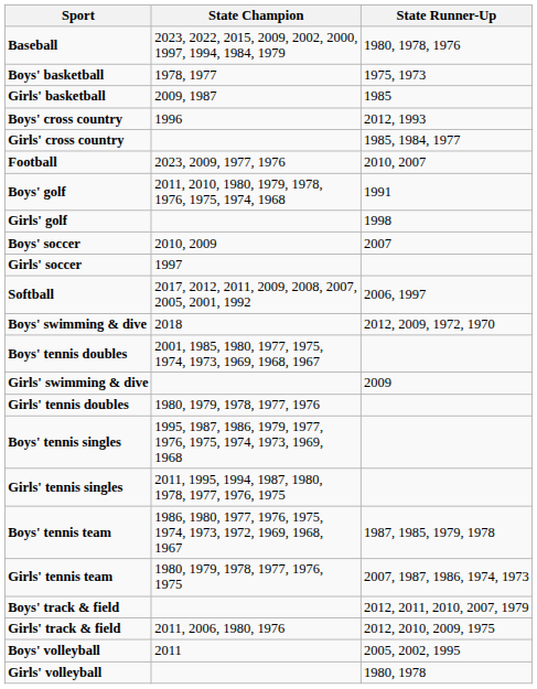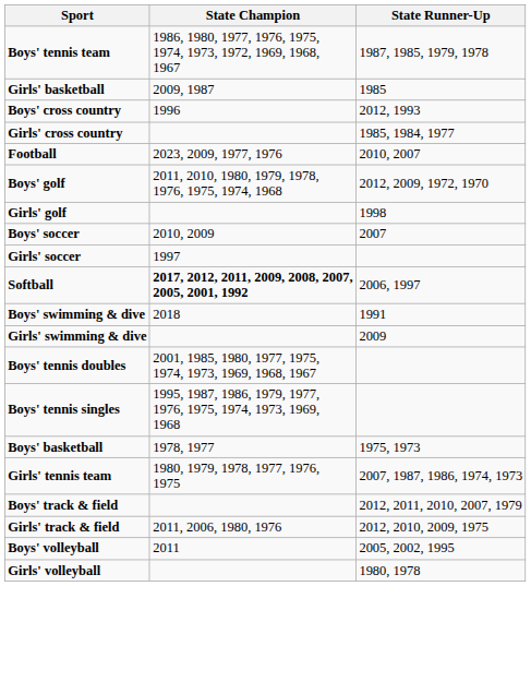- row: Baseball | 2023, 2022, 2015, 2009, 2002, 2000, 1997, 1994, 1984, 1979 | 1980, 1978, 1976
rows swapped: Boys' basketball <-> Boys' tennis team
Boys' golf | State Runner-Up: 1991 -> 2012, 2009, 1972, 1970
Softball | State Champion: normal -> bold
Boys' swimming & dive | State Runner-Up: 2012, 2009, 1972, 1970 -> 1991
rows swapped: Girls' swimming & dive <-> Boys' tennis doubles
- row: Girls' tennis doubles | 1980, 1979, 1978, 1977, 1976
- row: Girls' tennis singles | 2011, 1995, 1994, 1987, 1980, 1978, 1977, 1976, 1975
